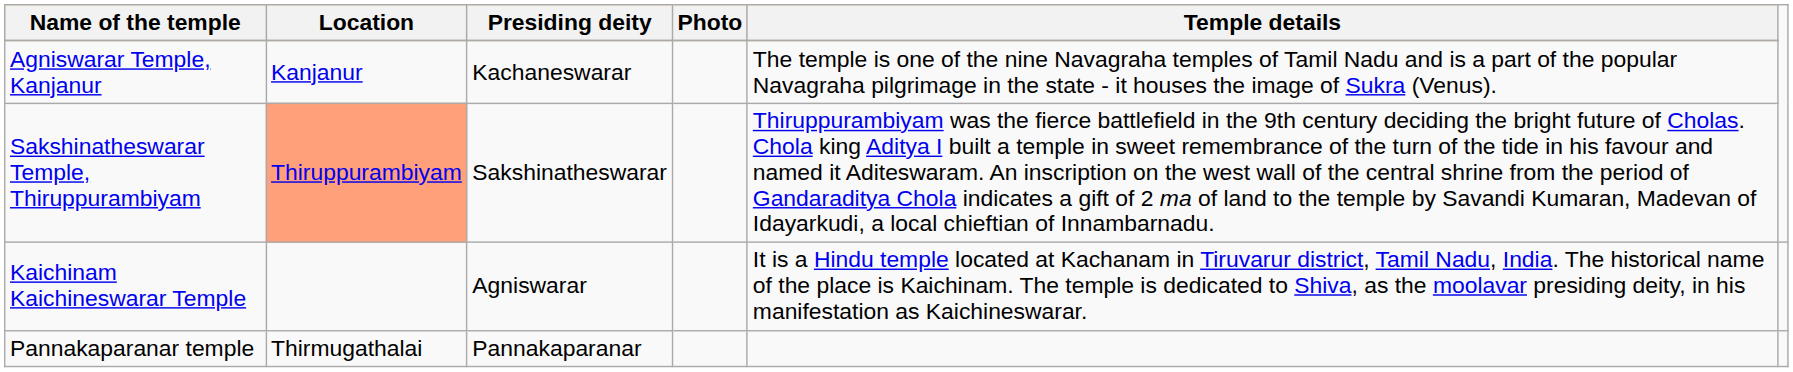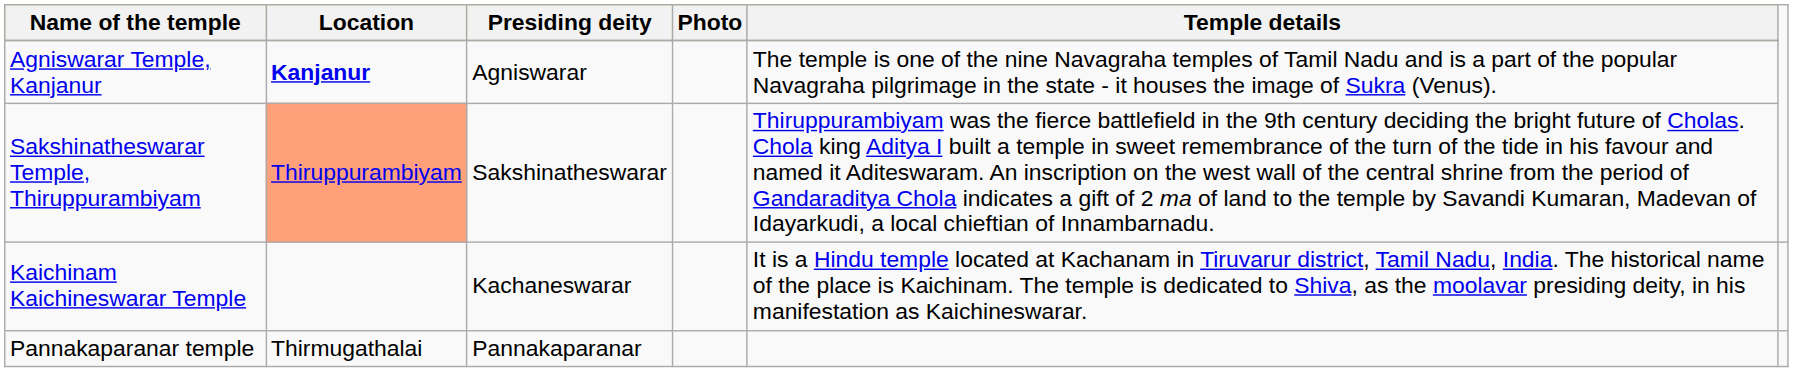Agniswarar Temple, Kanjanur | Location: normal -> bold
Agniswarar Temple, Kanjanur | Presiding deity: Kachaneswarar -> Agniswarar
Kaichinam Kaichineswarar Temple | Presiding deity: Agniswarar -> Kachaneswarar
